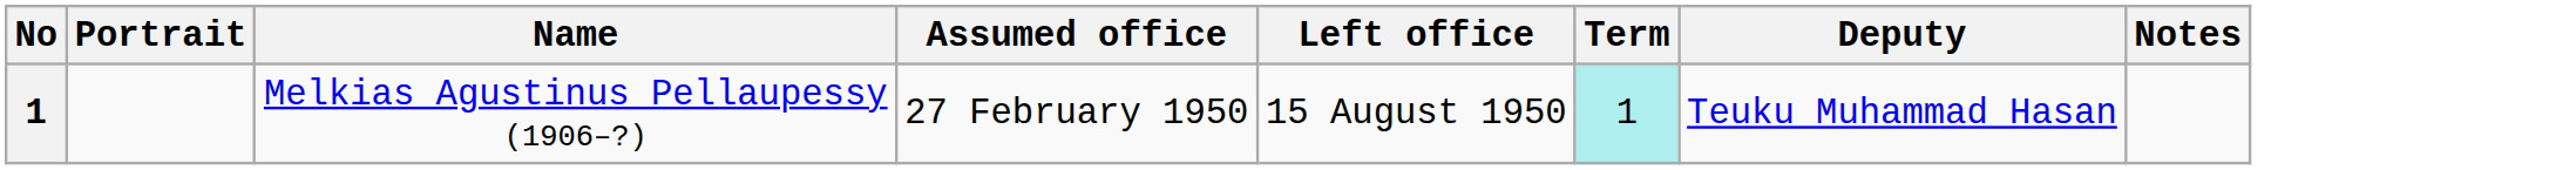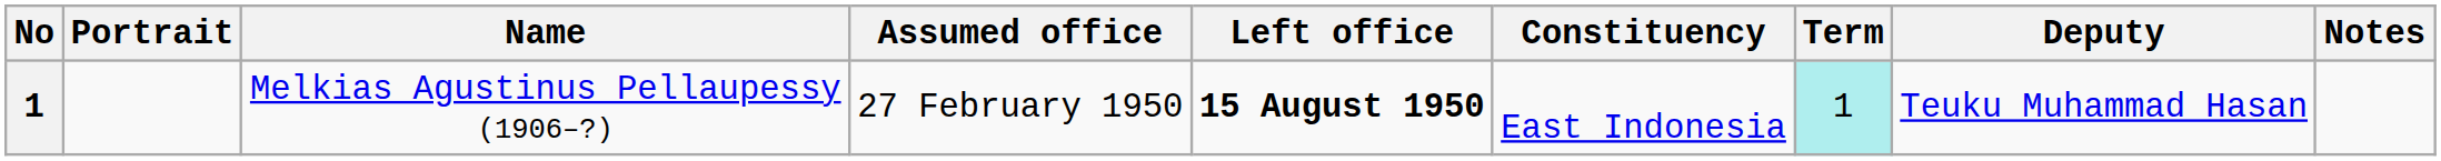+ column: Constituency | East Indonesia
Melkias Agustinus Pellaupessy (1906–?) | Left office: normal -> bold
